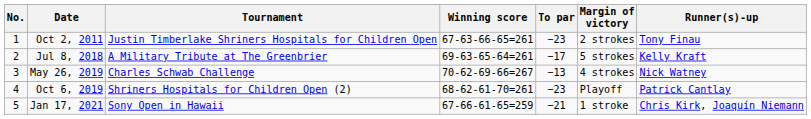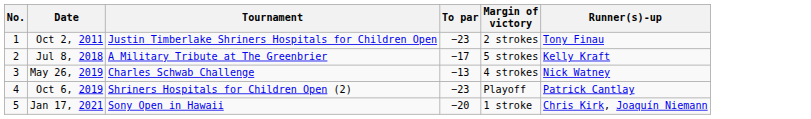- column: Winning score | 67-63-66-65=261 | 69-63-65-64=261 | 70-62-69-66=267 | 68-62-61-70=261 | 67-66-61-65=259
Jan 17, 2021 | To par: −21 -> −20
